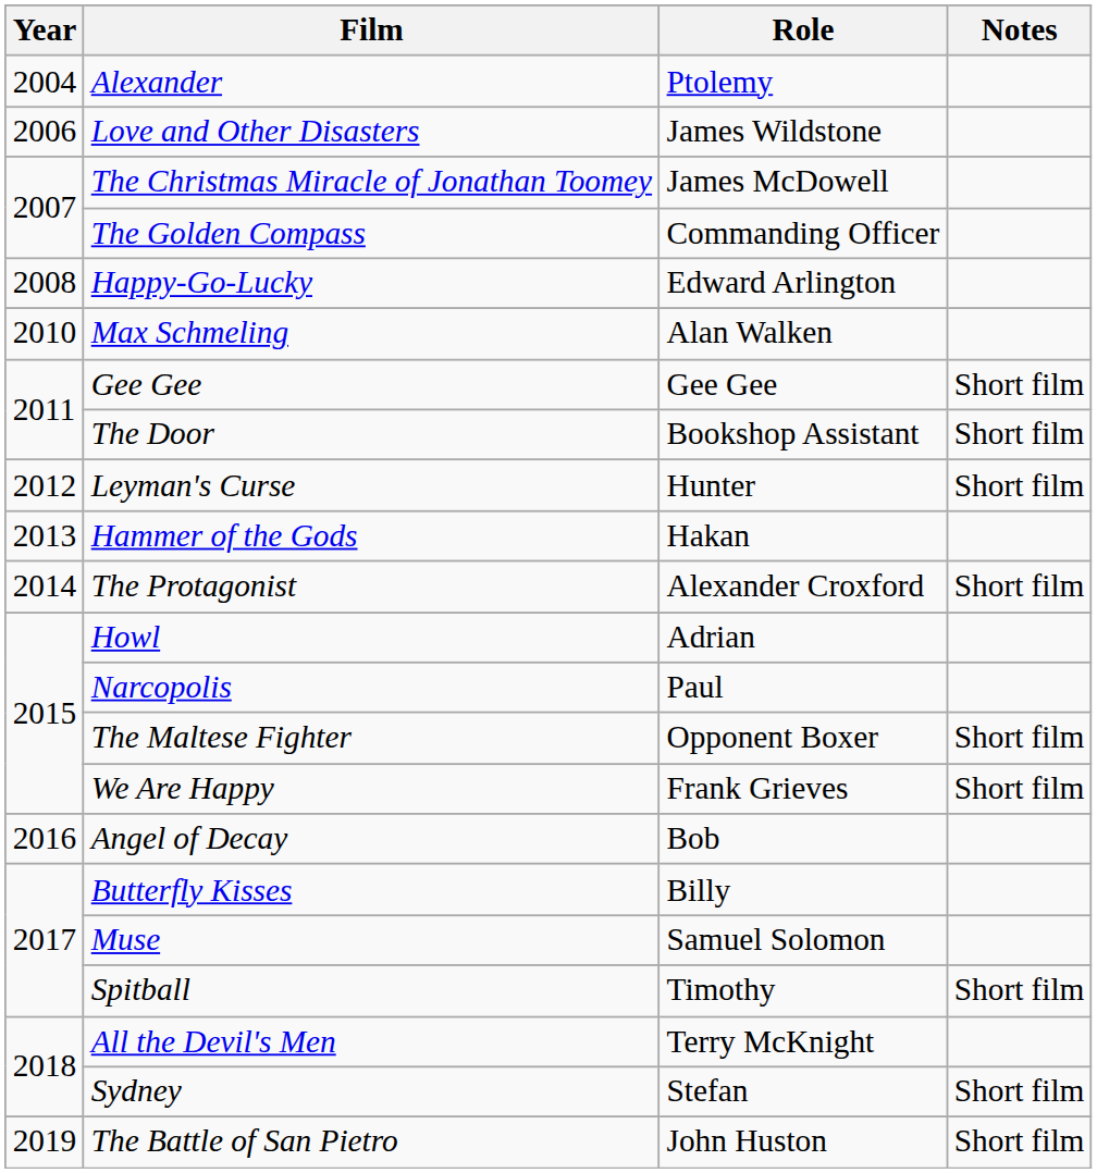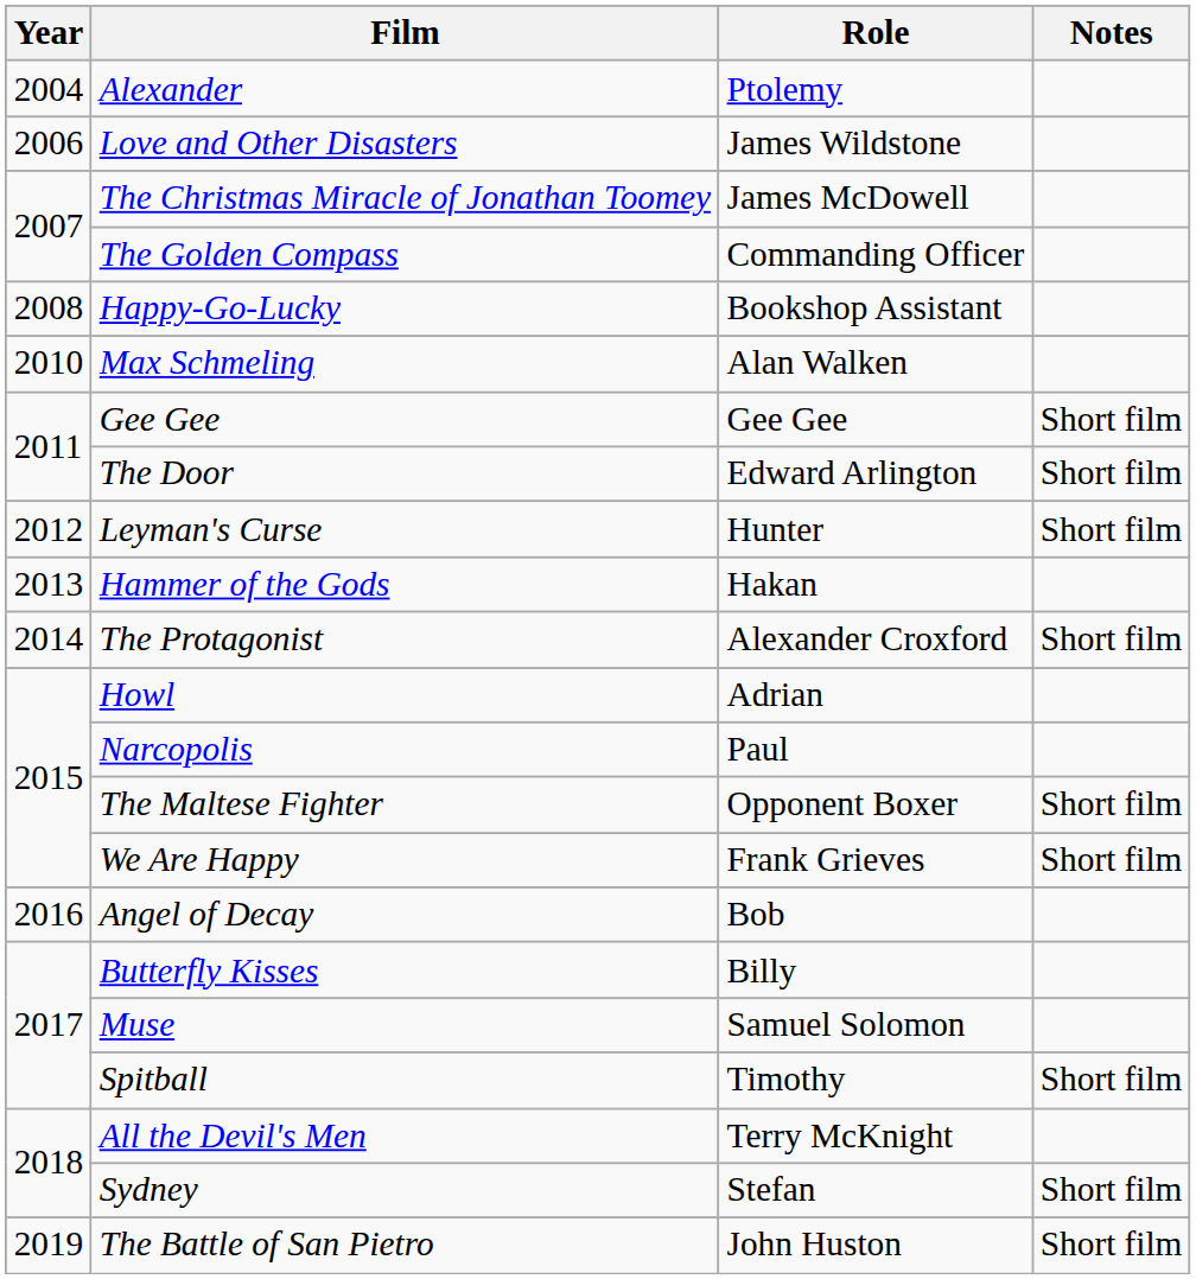Happy-Go-Lucky | Role: Edward Arlington -> Bookshop Assistant
The Door | Role: Bookshop Assistant -> Edward Arlington
